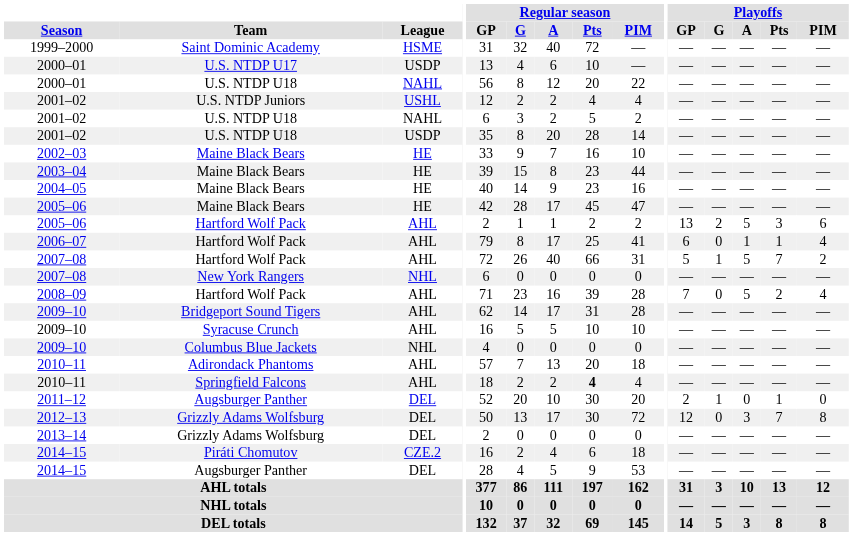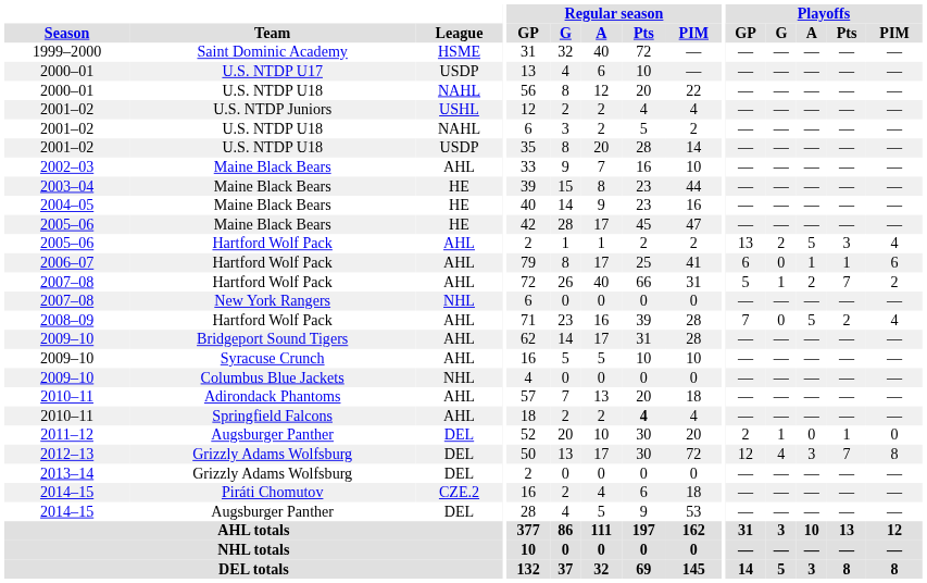2002–03 | League: HE -> AHL
2005–06 / Hartford Wolf Pack | Playoffs / PIM: 6 -> 4
2006–07 | Playoffs / PIM: 4 -> 6
2007–08 / Hartford Wolf Pack | Playoffs / A: 5 -> 2
2012–13 | Playoffs / G: 0 -> 4
